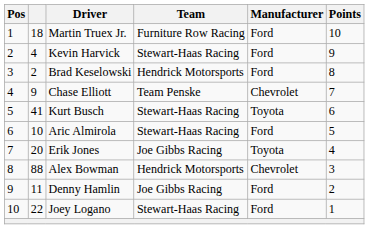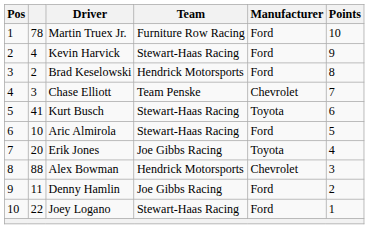Martin Truex Jr. | column 2: 18 -> 78
Chase Elliott | column 2: 9 -> 3
